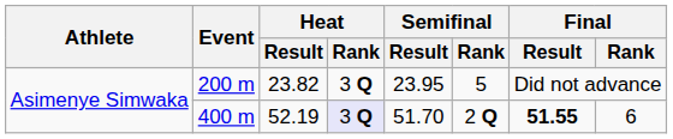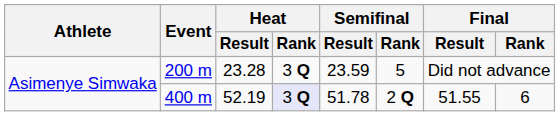200 m | Heat / Result: 23.82 -> 23.28
200 m | Semifinal / Result: 23.95 -> 23.59
400 m | Semifinal / Result: 51.70 -> 51.78
400 m | Final / Result: bold -> normal
